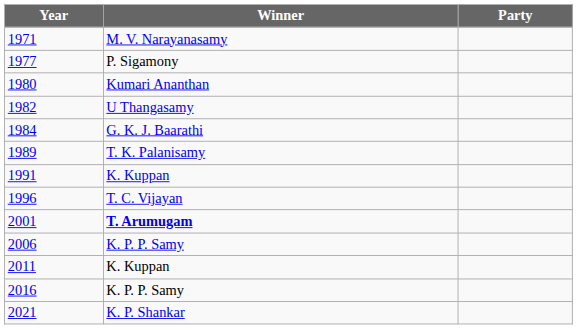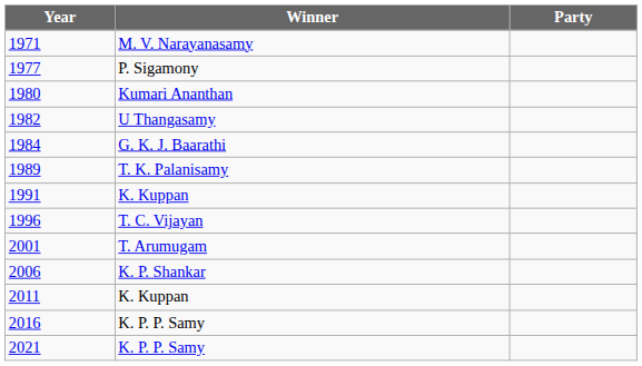2001 | Winner: bold -> normal
2006 | Winner: K. P. P. Samy -> K. P. Shankar
2021 | Winner: K. P. Shankar -> K. P. P. Samy
